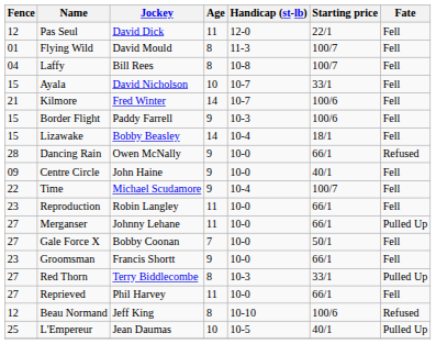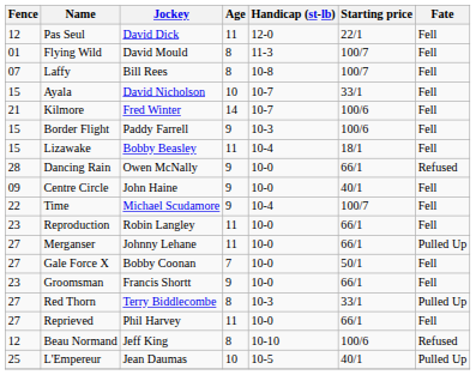Laffy | Fence: 04 -> 07
Lizawake | Age: 14 -> 11
